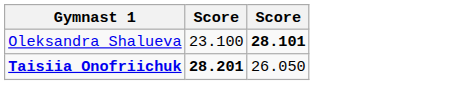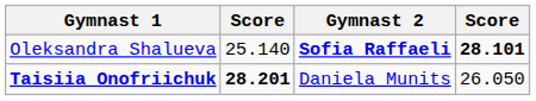+ column: Gymnast 2 | Sofia Raffaeli | Daniela Munits
Oleksandra Shalueva | column 2: 23.100 -> 25.140
